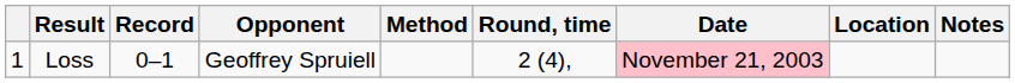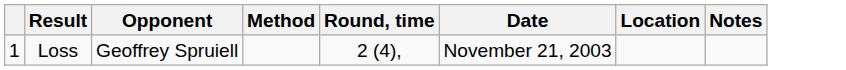- column: Record | 0–1
Loss | Date: pink background -> no background
